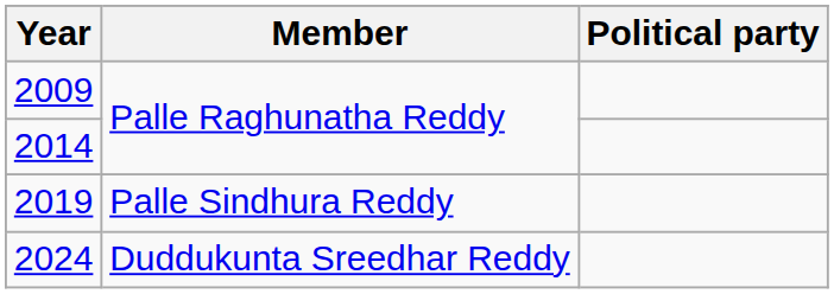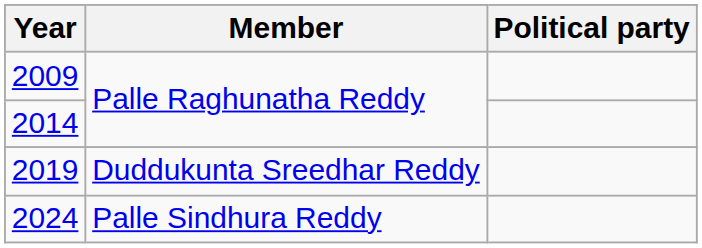2019 | Member: Palle Sindhura Reddy -> Duddukunta Sreedhar Reddy
2024 | Member: Duddukunta Sreedhar Reddy -> Palle Sindhura Reddy
